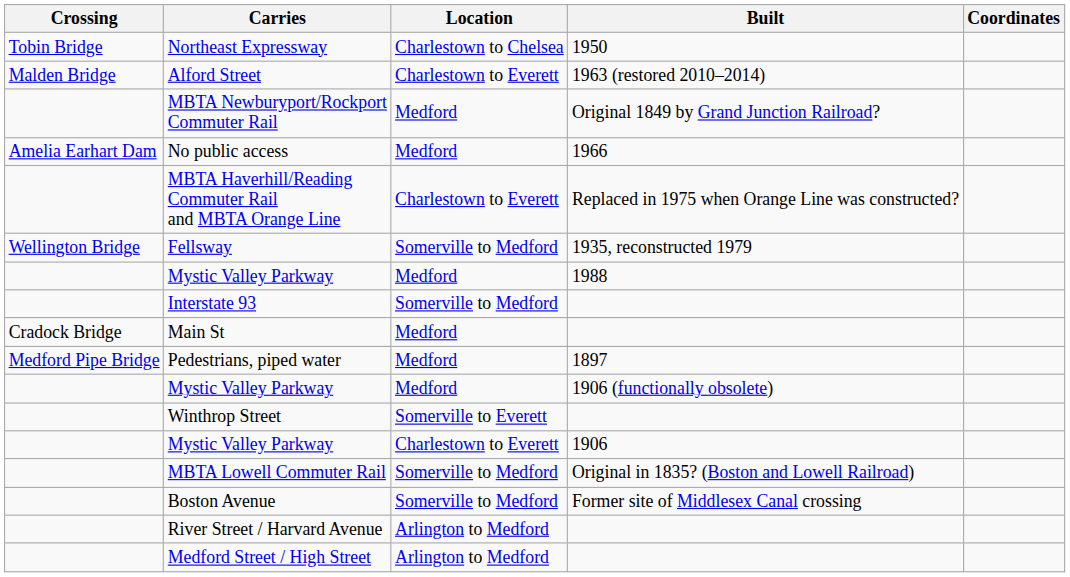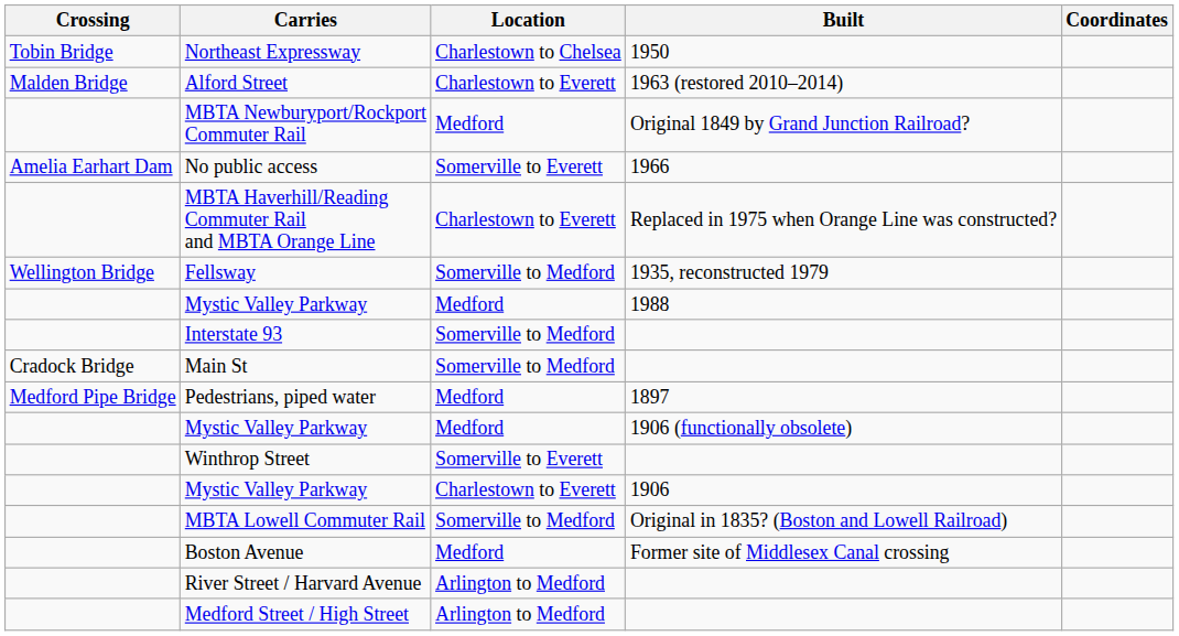No public access | Location: Medford -> Somerville to Everett
Main St | Location: Medford -> Somerville to Medford
Boston Avenue | Location: Somerville to Medford -> Medford
